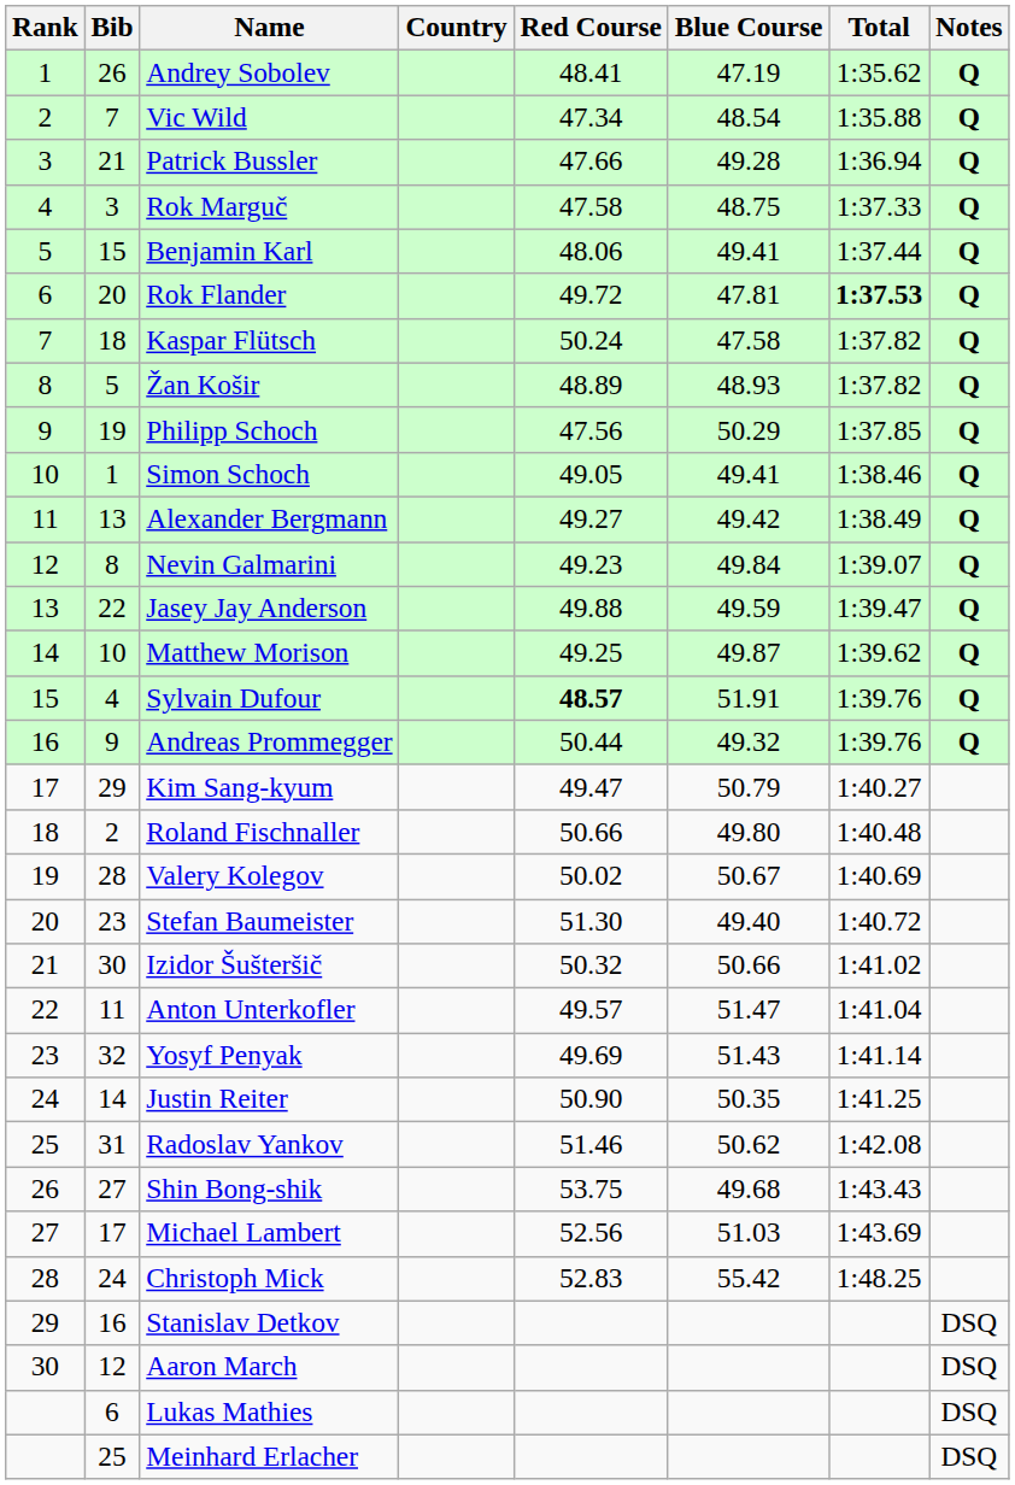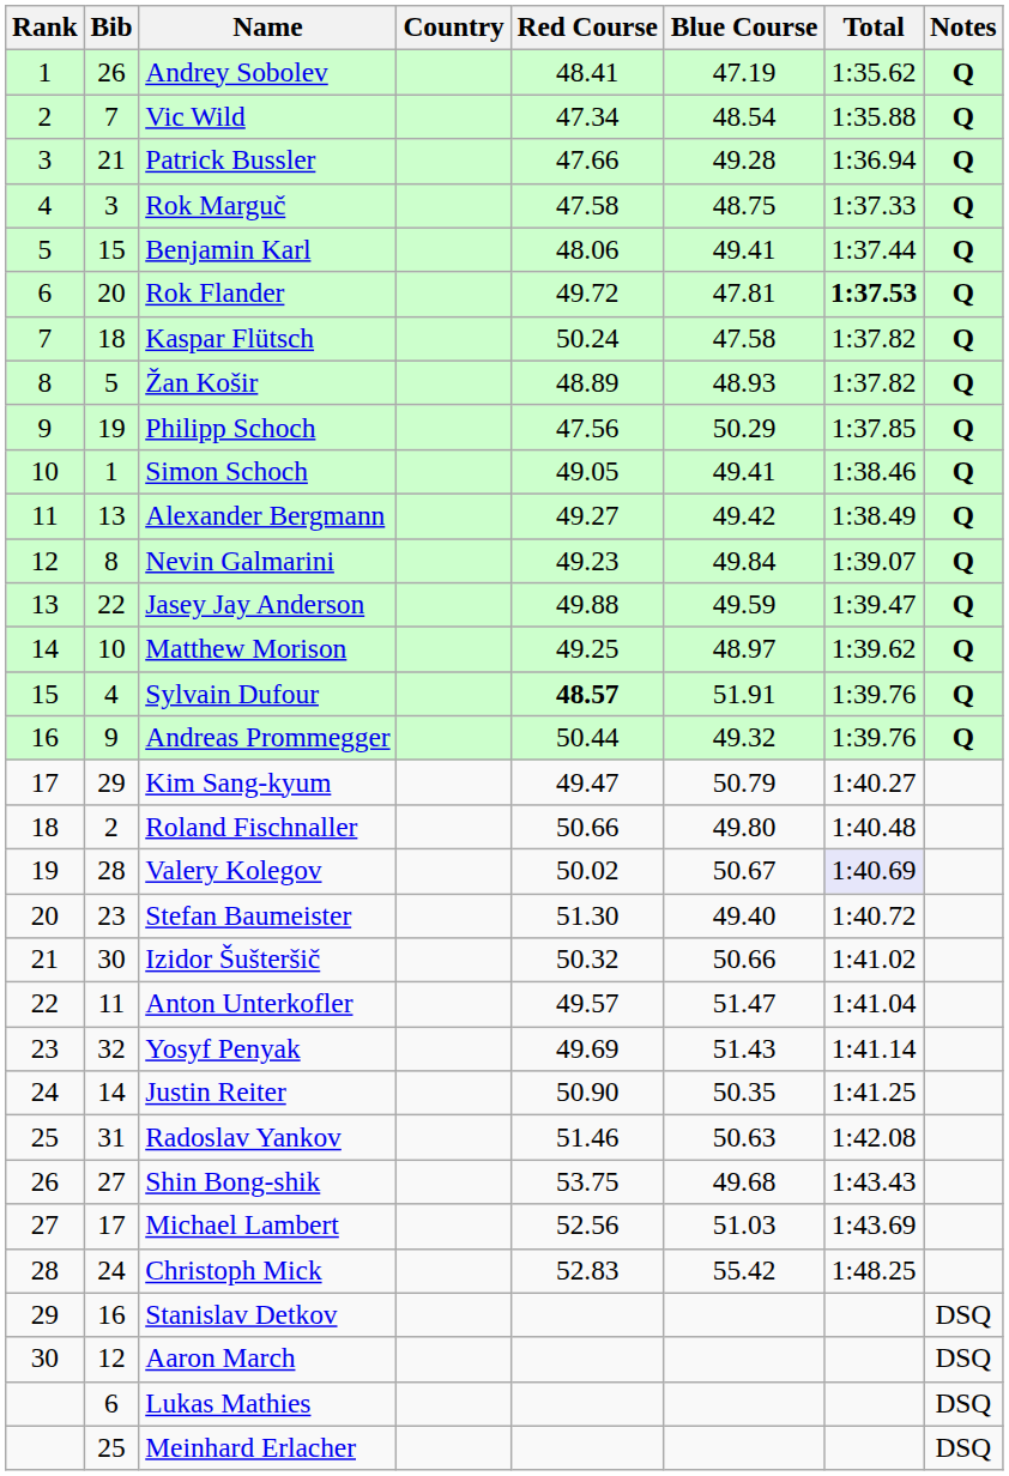Matthew Morison | Blue Course: 49.87 -> 48.97
Valery Kolegov | Total: no background -> lavender background
Radoslav Yankov | Blue Course: 50.62 -> 50.63
